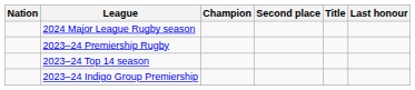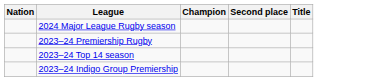- column: Last honour
